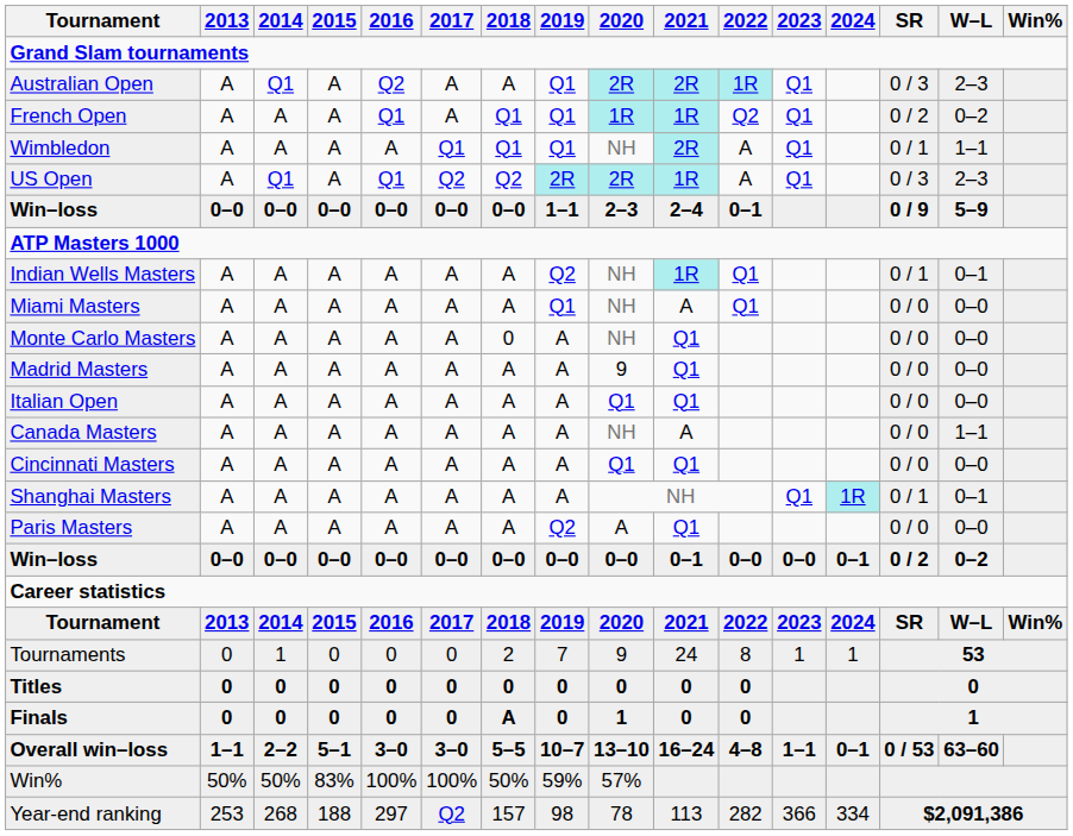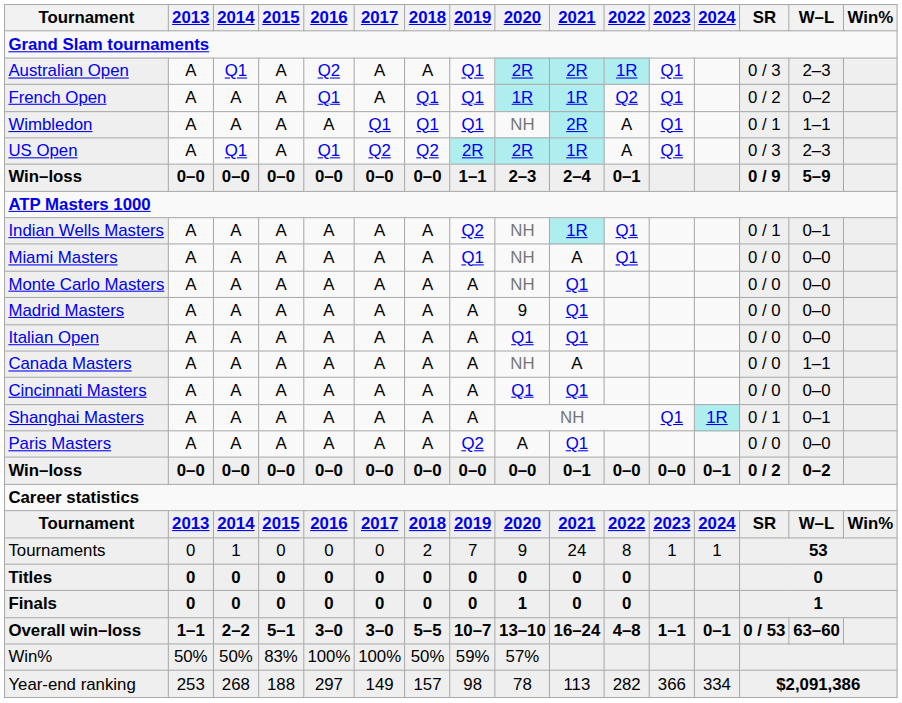Monte Carlo Masters | 2018: 0 -> A
Finals | 2018: A -> 0
Year-end ranking | 2017: Q2 -> 149
